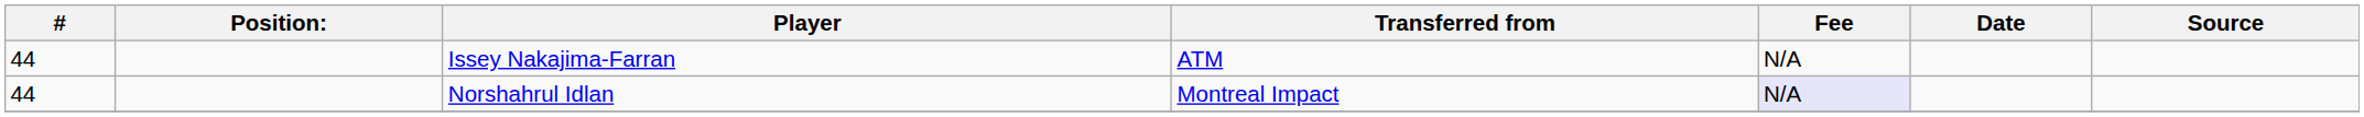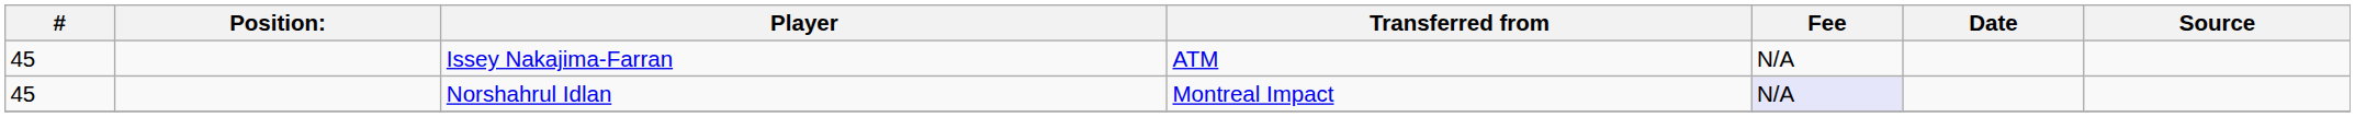Issey Nakajima-Farran | #: 44 -> 45
Norshahrul Idlan | #: 44 -> 45
